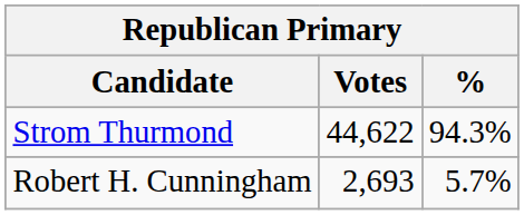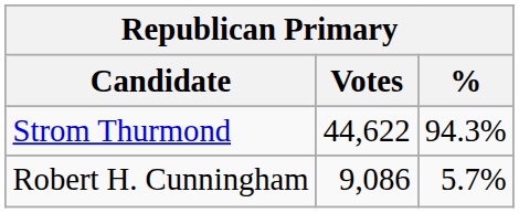Robert H. Cunningham | Votes: 2,693 -> 9,086
